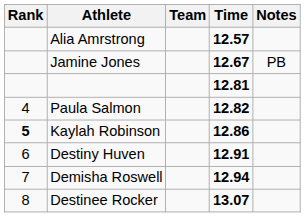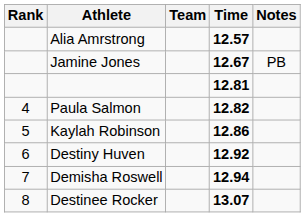Kaylah Robinson | Rank: bold -> normal
Destiny Huven | Time: 12.91 -> 12.92
